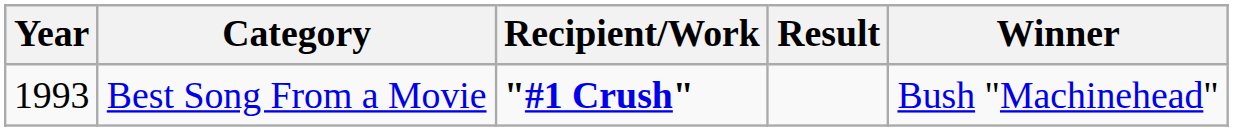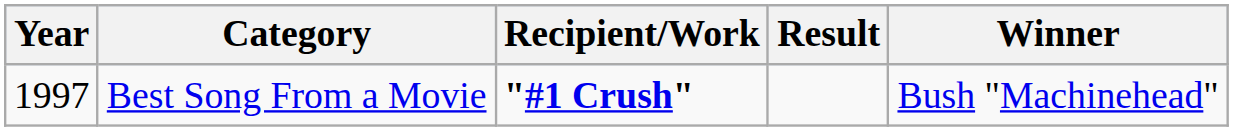Best Song From a Movie | Year: 1993 -> 1997
